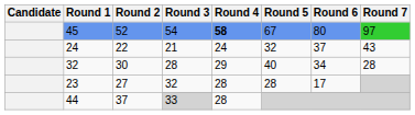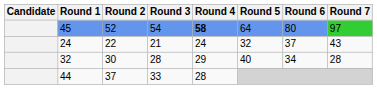45 | Round 5: 67 -> 64
- row: 23 | 27 | 32 | 28 | 28 | 17
44 | Round 3: lightgrey background -> no background
